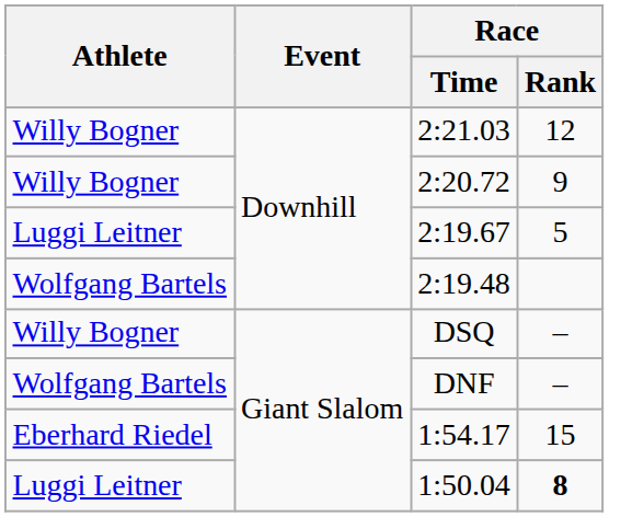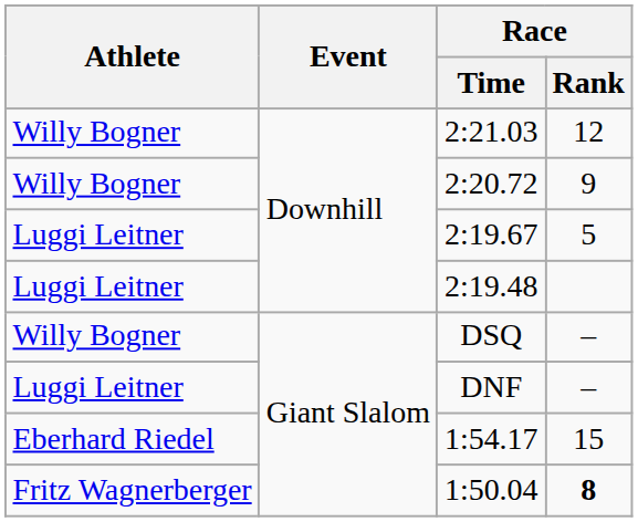2:19.48 | Athlete: Wolfgang Bartels -> Luggi Leitner
DNF | Athlete: Wolfgang Bartels -> Luggi Leitner
1:50.04 | Athlete: Luggi Leitner -> Fritz Wagnerberger
